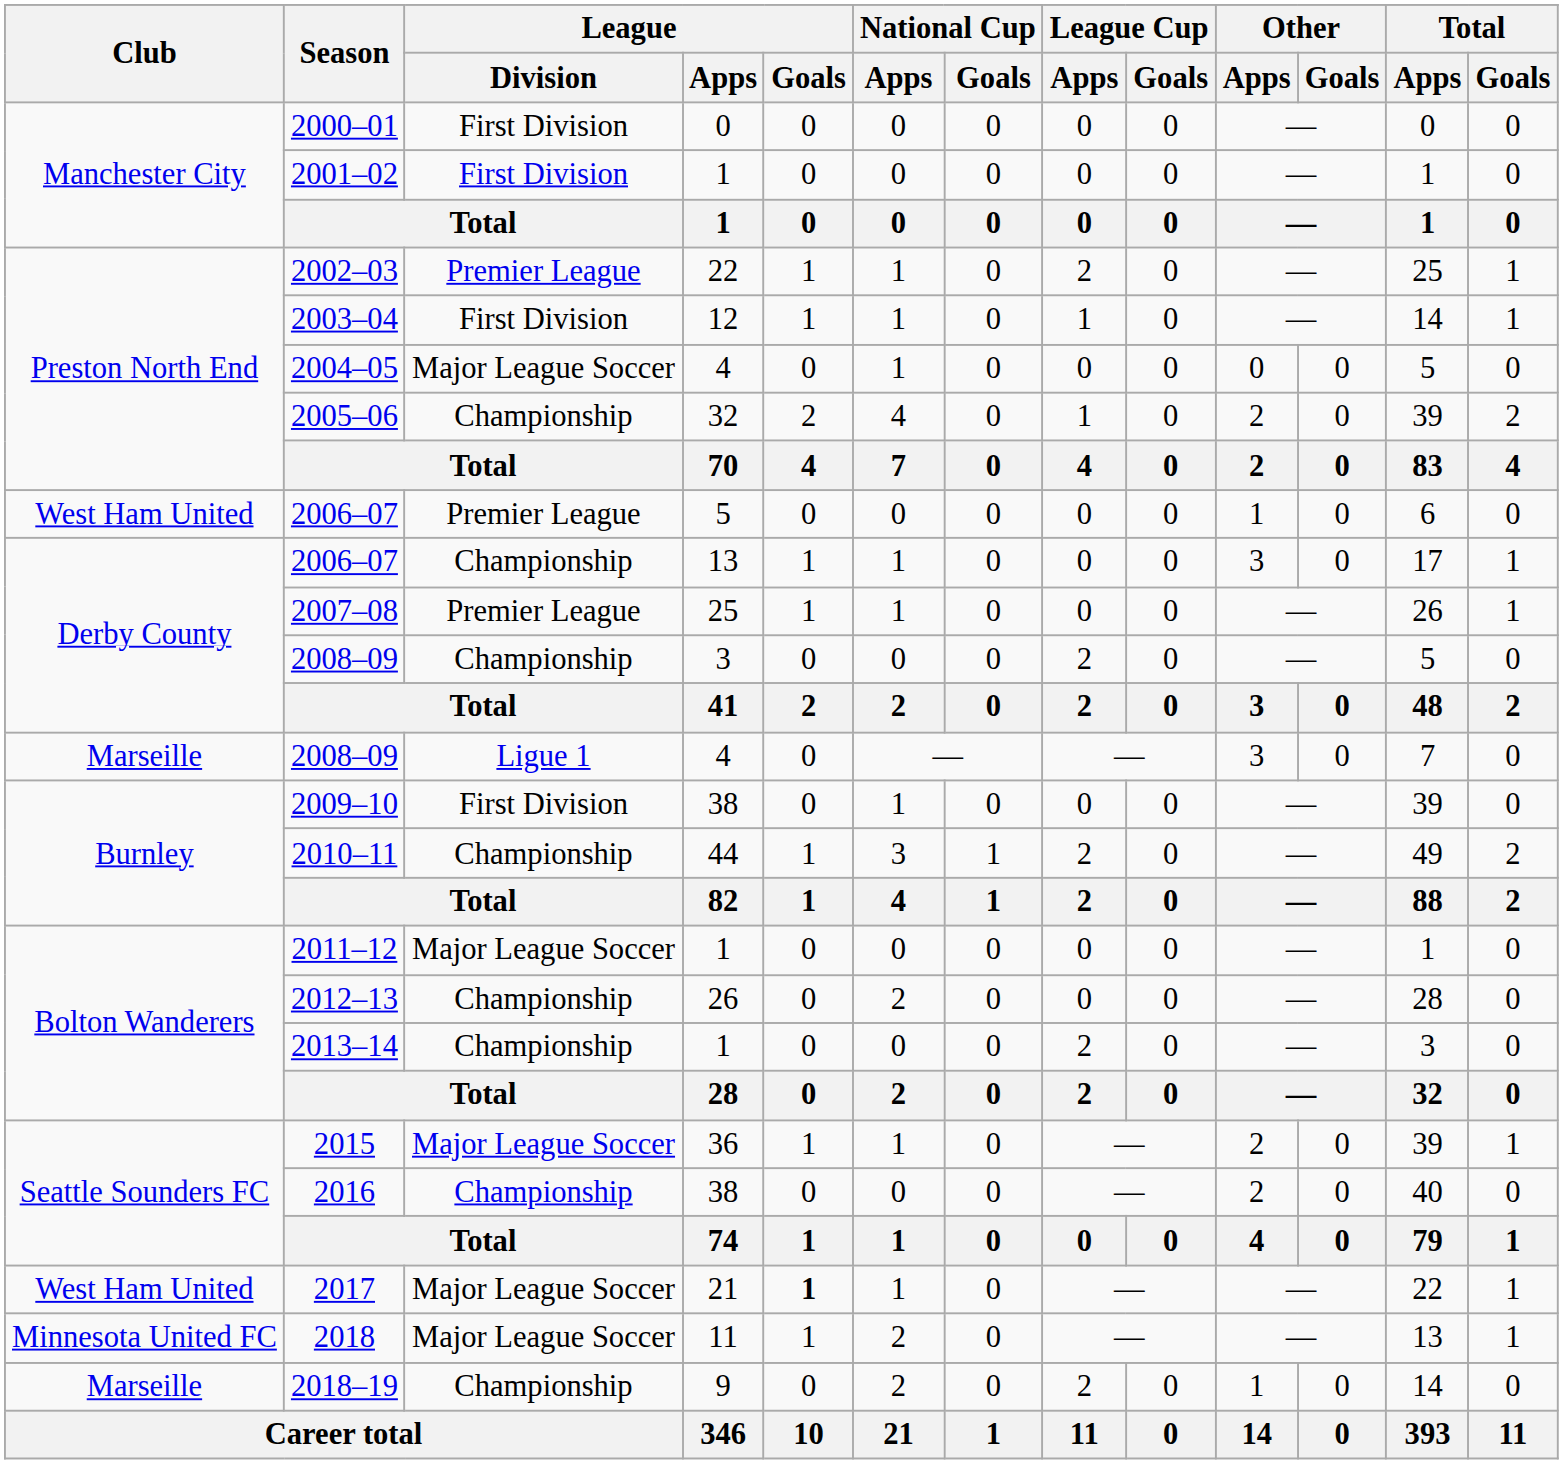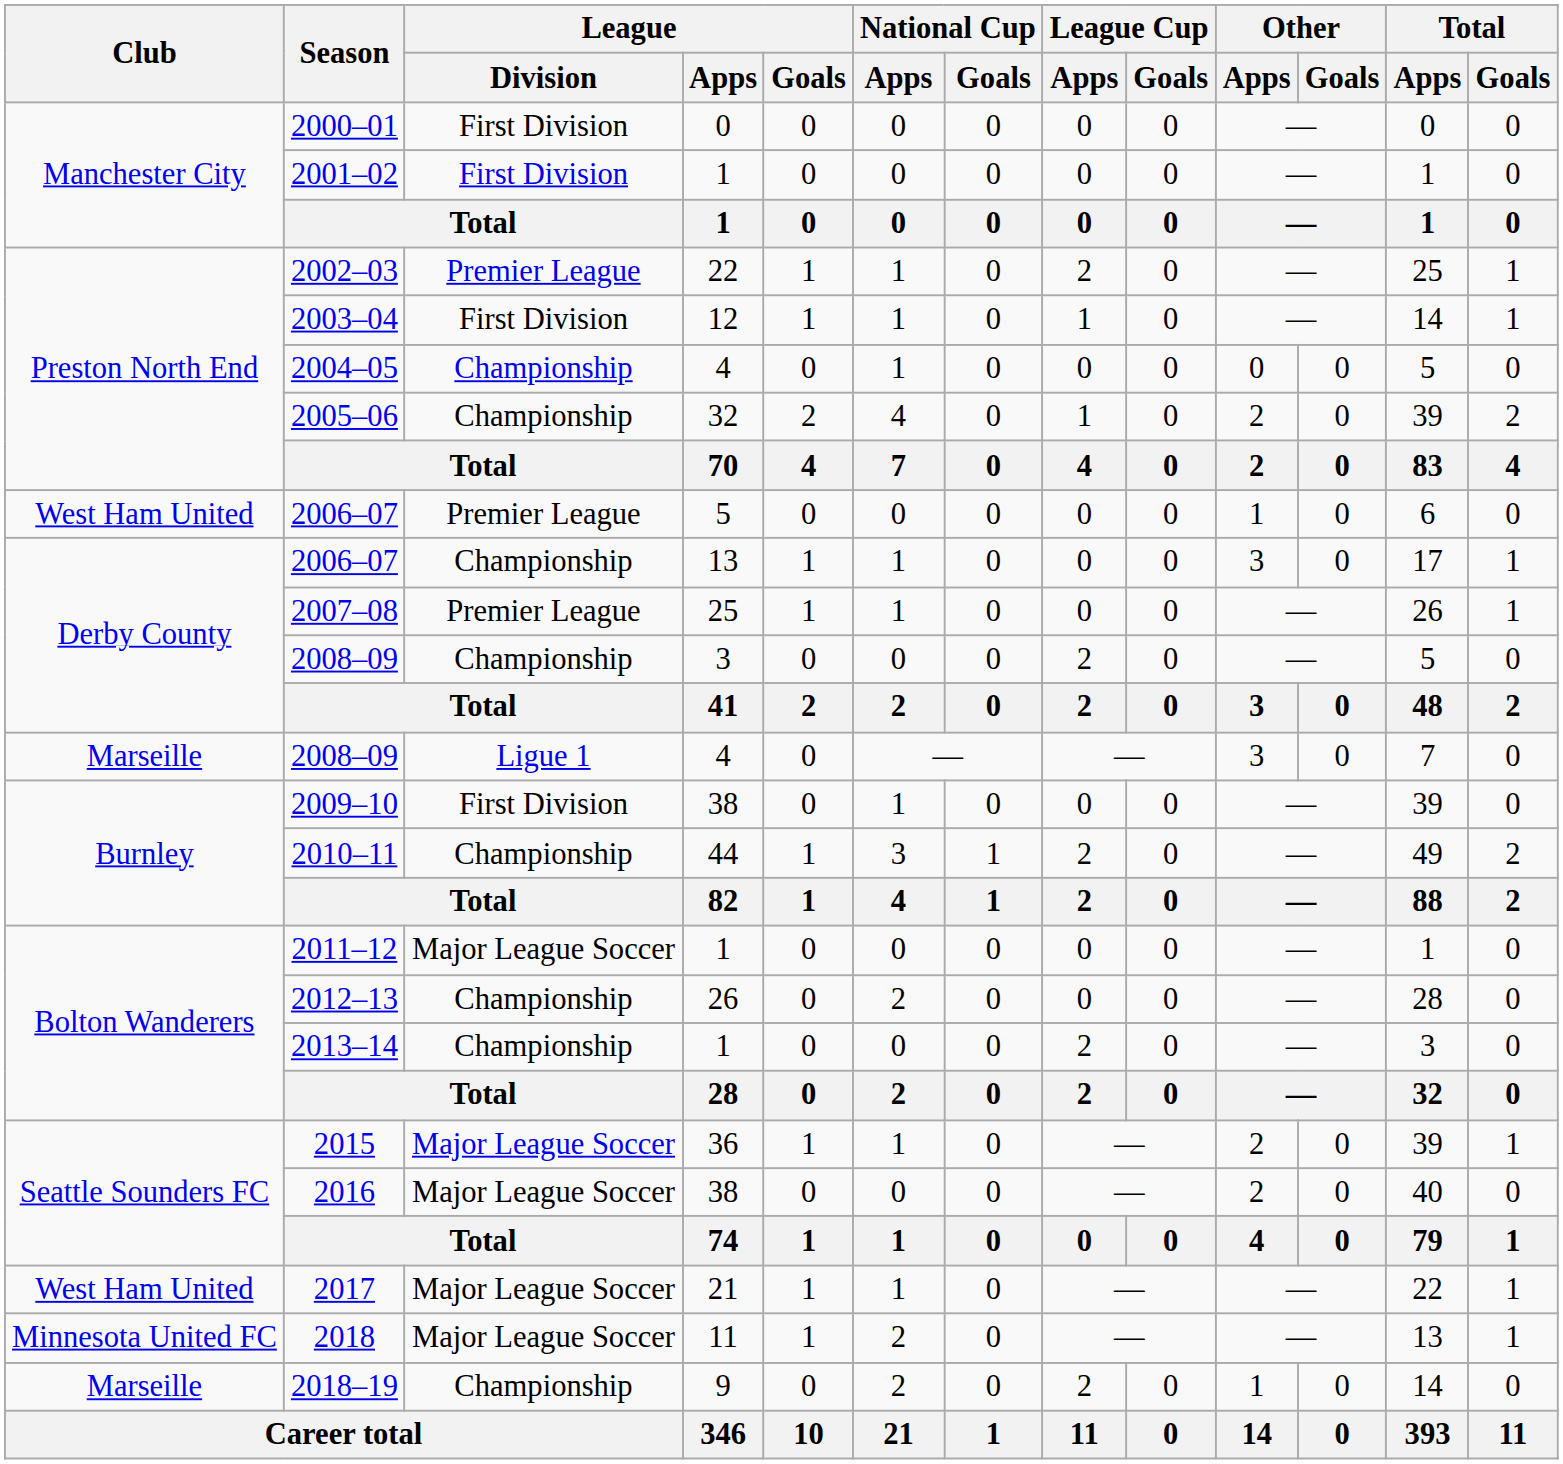2004–05 | League / Division: Major League Soccer -> Championship
2016 | League / Division: Championship -> Major League Soccer
2017 | League / Goals: bold -> normal
